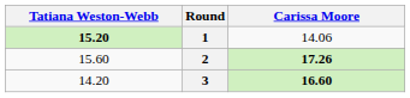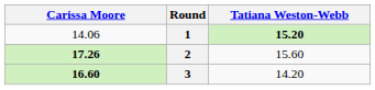columns swapped: Carissa Moore <-> Tatiana Weston-Webb
